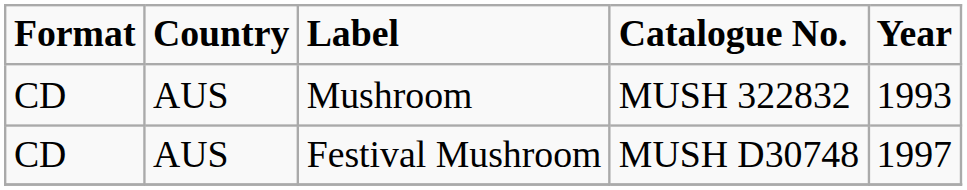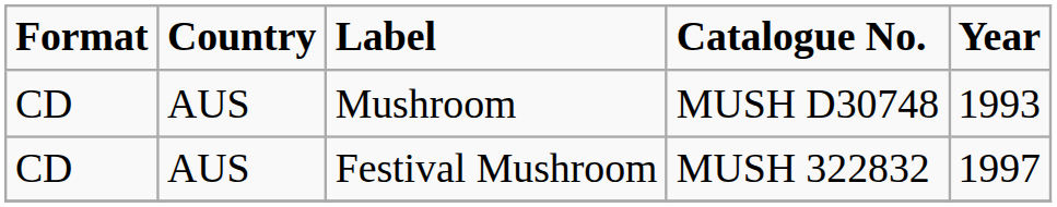Mushroom | Catalogue No.: MUSH 322832 -> MUSH D30748
Festival Mushroom | Catalogue No.: MUSH D30748 -> MUSH 322832
